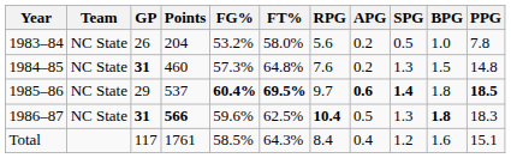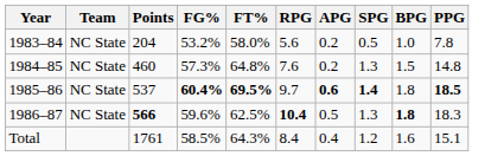- column: GP | 26 | 31 | 29 | 31 | 117
